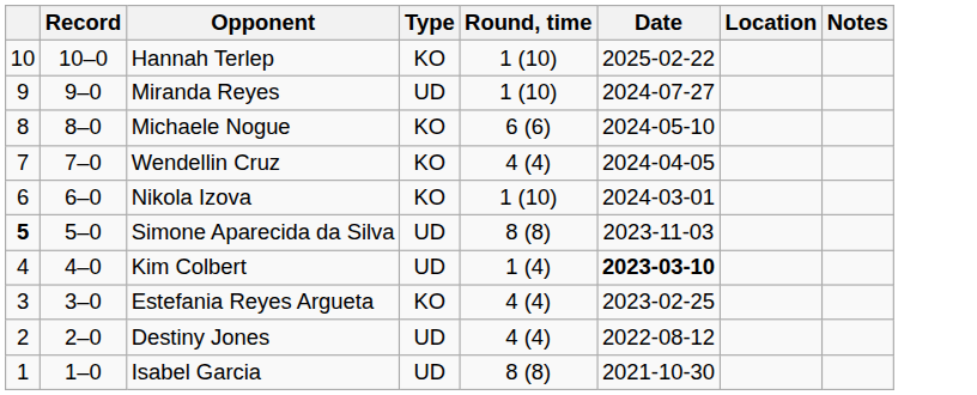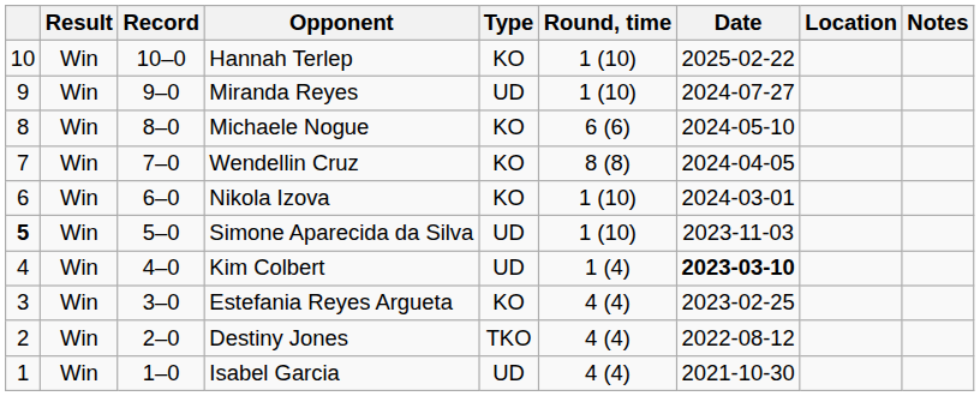+ column: Result | Win | Win | Win | Win | Win | Win | Win | Win | Win | Win
Wendellin Cruz | Round, time: 4 (4) -> 8 (8)
Simone Aparecida da Silva | Round, time: 8 (8) -> 1 (10)
Destiny Jones | Type: UD -> TKO
Isabel Garcia | Round, time: 8 (8) -> 4 (4)
